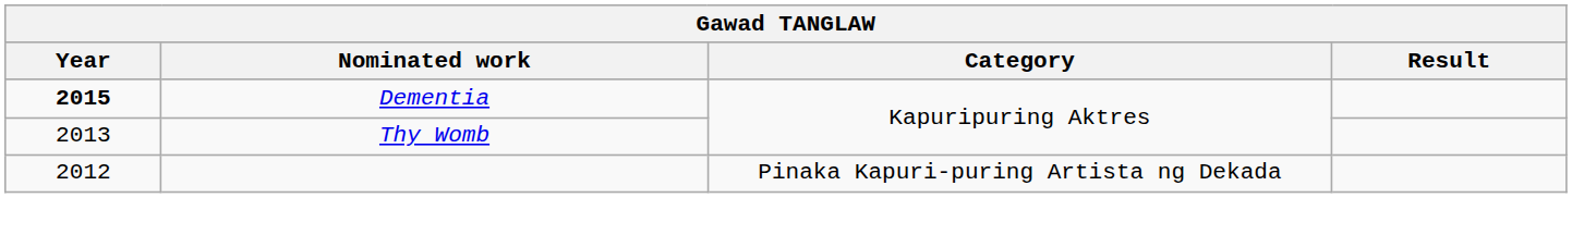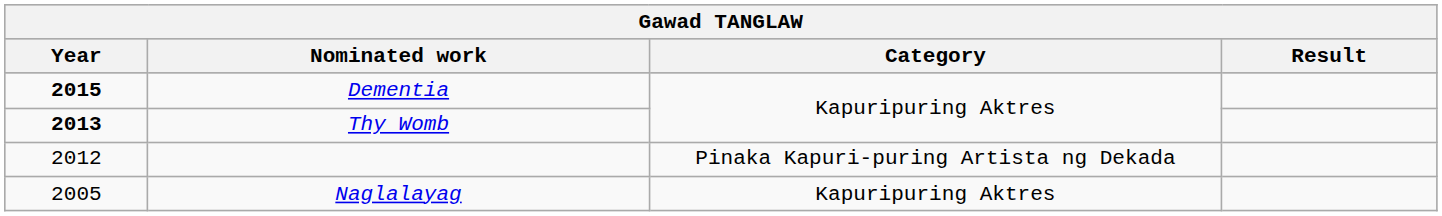Thy Womb | Year: normal -> bold
+ row: 2005 | Naglalayag | Kapuripuring Aktres
